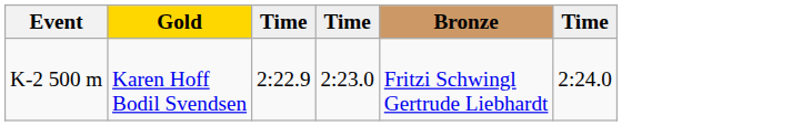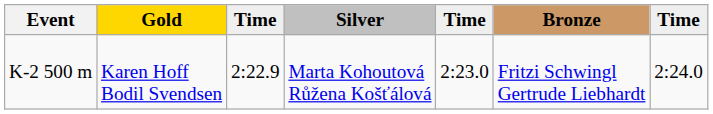+ column: Silver | Marta Kohoutová Růžena Košťálová
